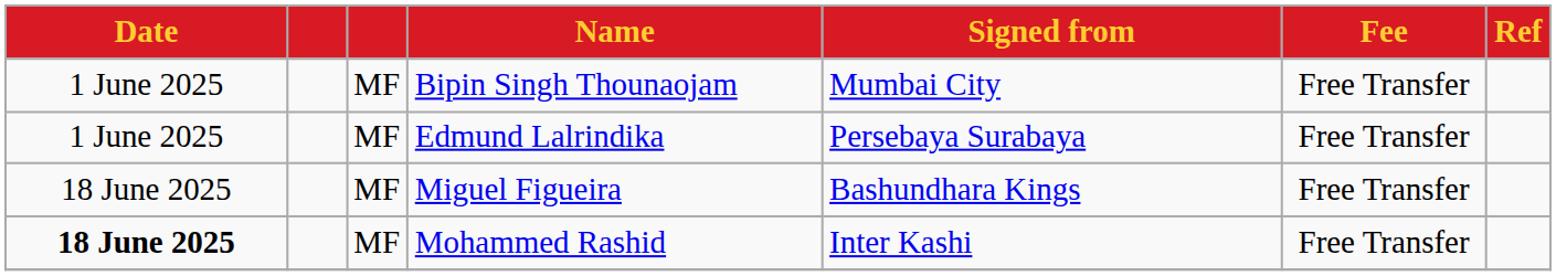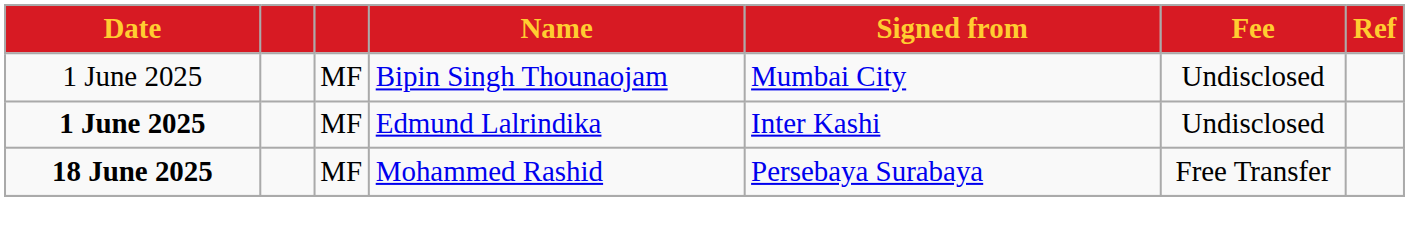Bipin Singh Thounaojam | Fee: Free Transfer -> Undisclosed
Edmund Lalrindika | Date: normal -> bold
Edmund Lalrindika | Signed from: Persebaya Surabaya -> Inter Kashi
Edmund Lalrindika | Fee: Free Transfer -> Undisclosed
- row: 18 June 2025 | MF | Miguel Figueira | Bashundhara Kings | Free Transfer
Mohammed Rashid | Signed from: Inter Kashi -> Persebaya Surabaya
